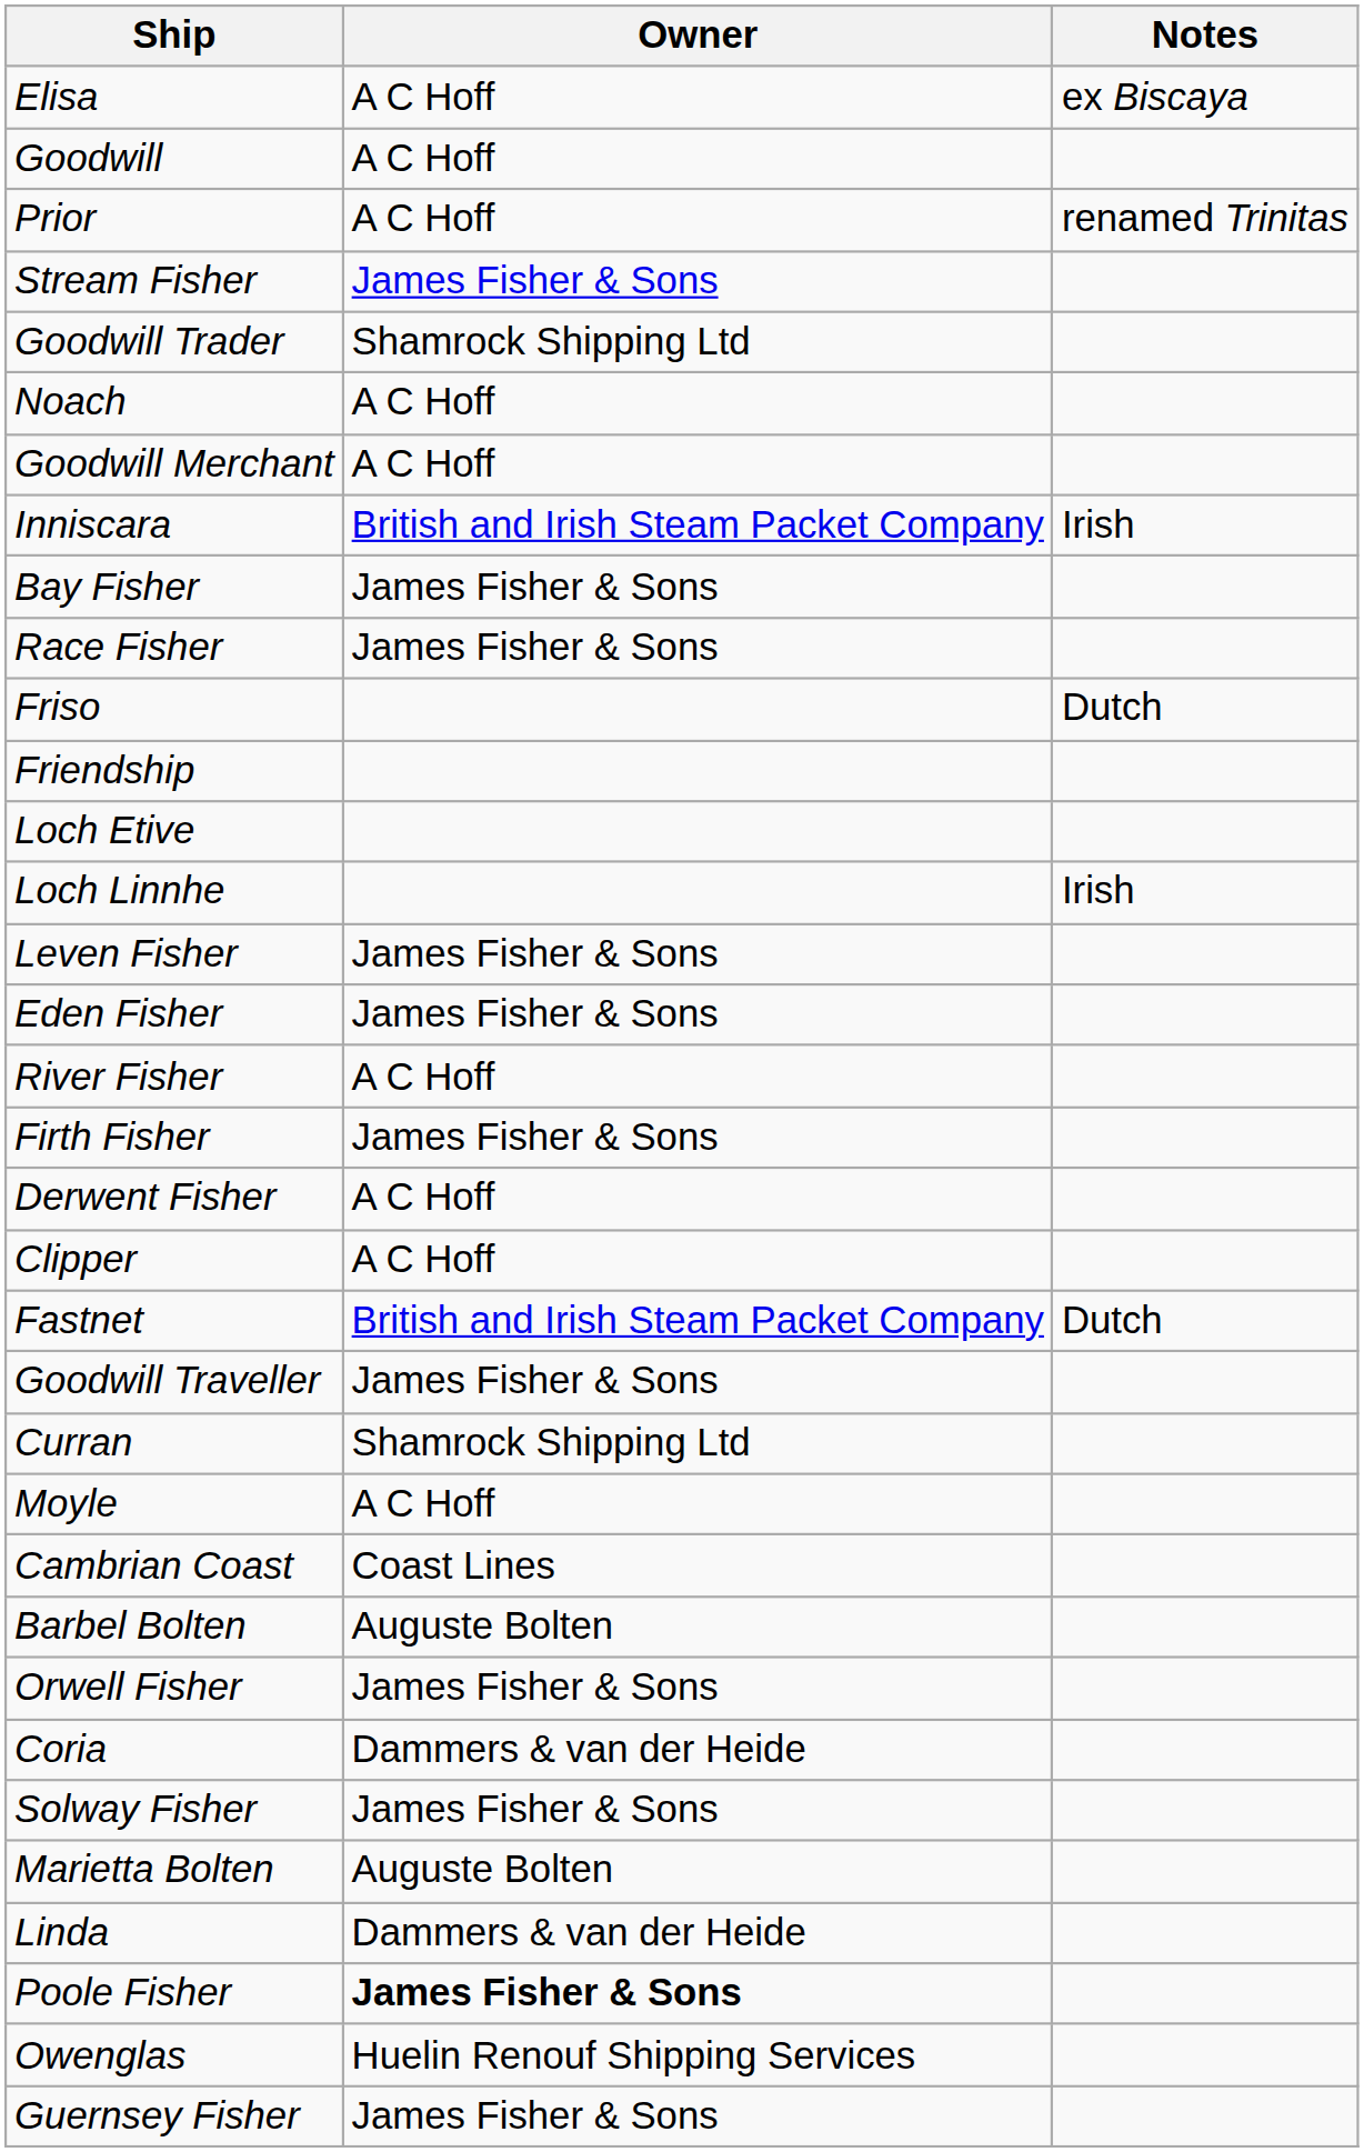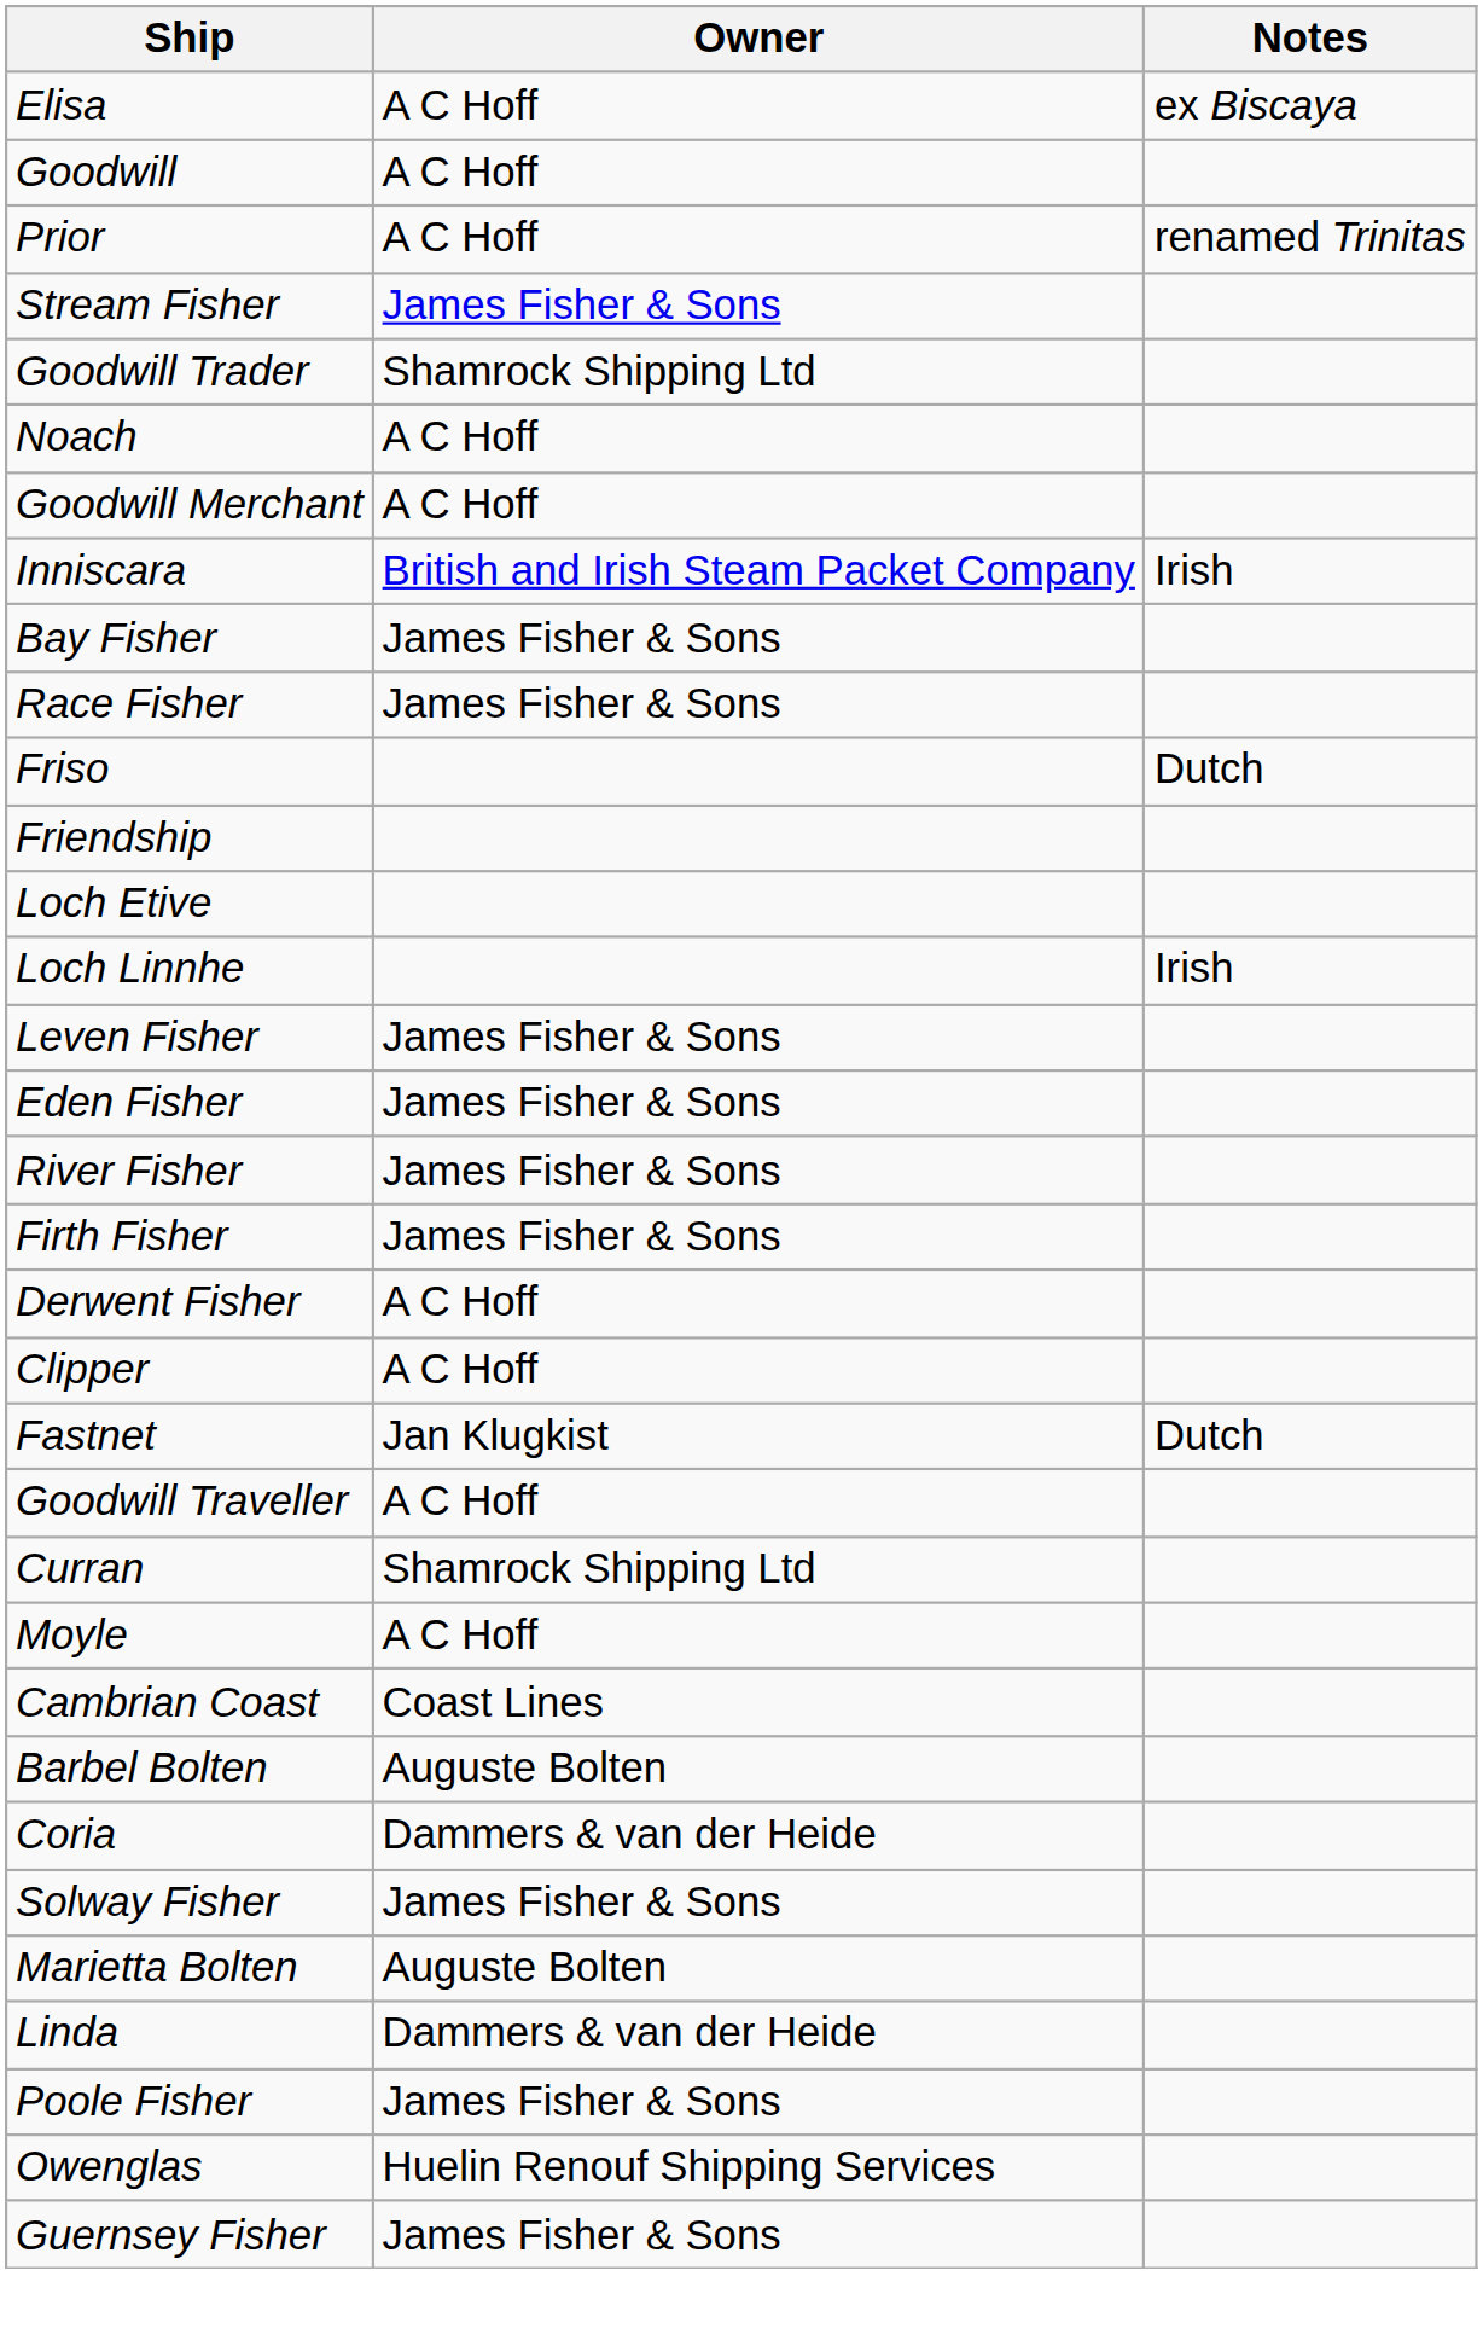River Fisher | Owner: A C Hoff -> James Fisher & Sons
Fastnet | Owner: British and Irish Steam Packet Company -> Jan Klugkist
Goodwill Traveller | Owner: James Fisher & Sons -> A C Hoff
- row: Orwell Fisher | James Fisher & Sons
Poole Fisher | Owner: bold -> normal
